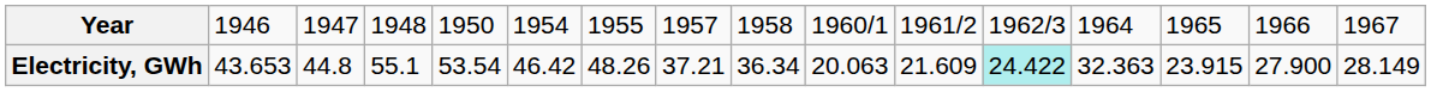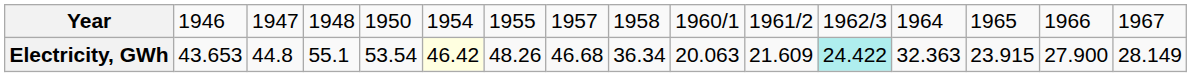Electricity, GWh | column 6: no background -> lightyellow background
Electricity, GWh | column 8: 37.21 -> 46.68
